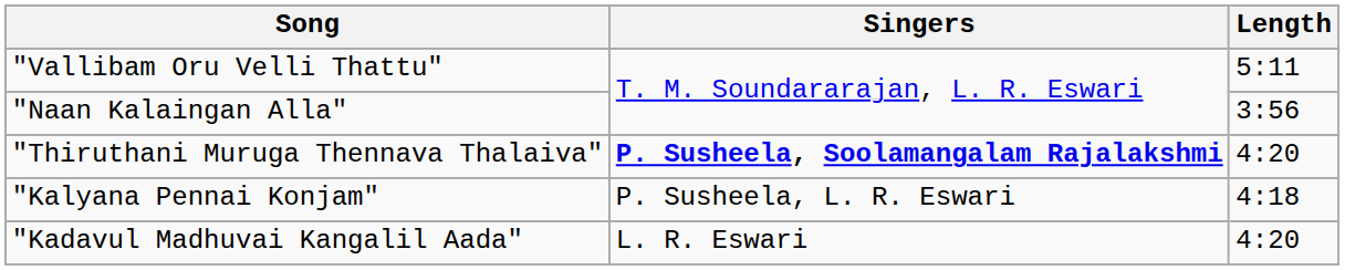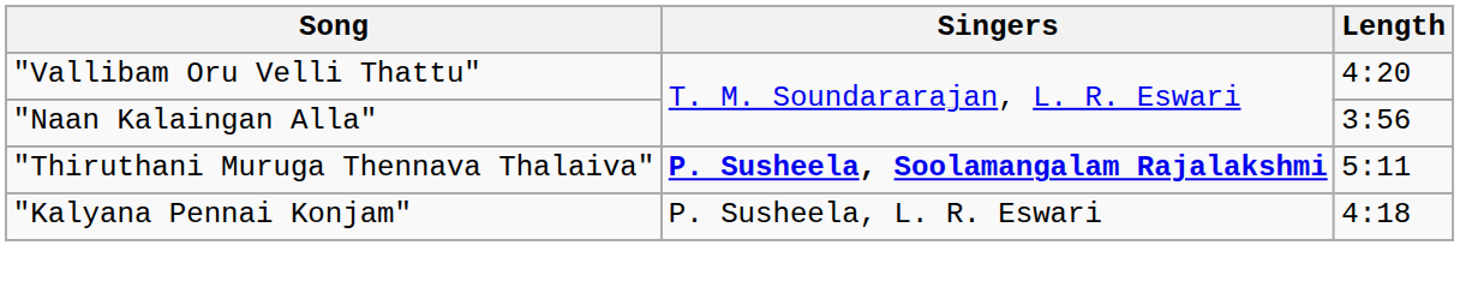"Vallibam Oru Velli Thattu" | Length: 5:11 -> 4:20
"Thiruthani Muruga Thennava Thalaiva" | Length: 4:20 -> 5:11
- row: "Kadavul Madhuvai Kangalil Aada" | L. R. Eswari | 4:20
